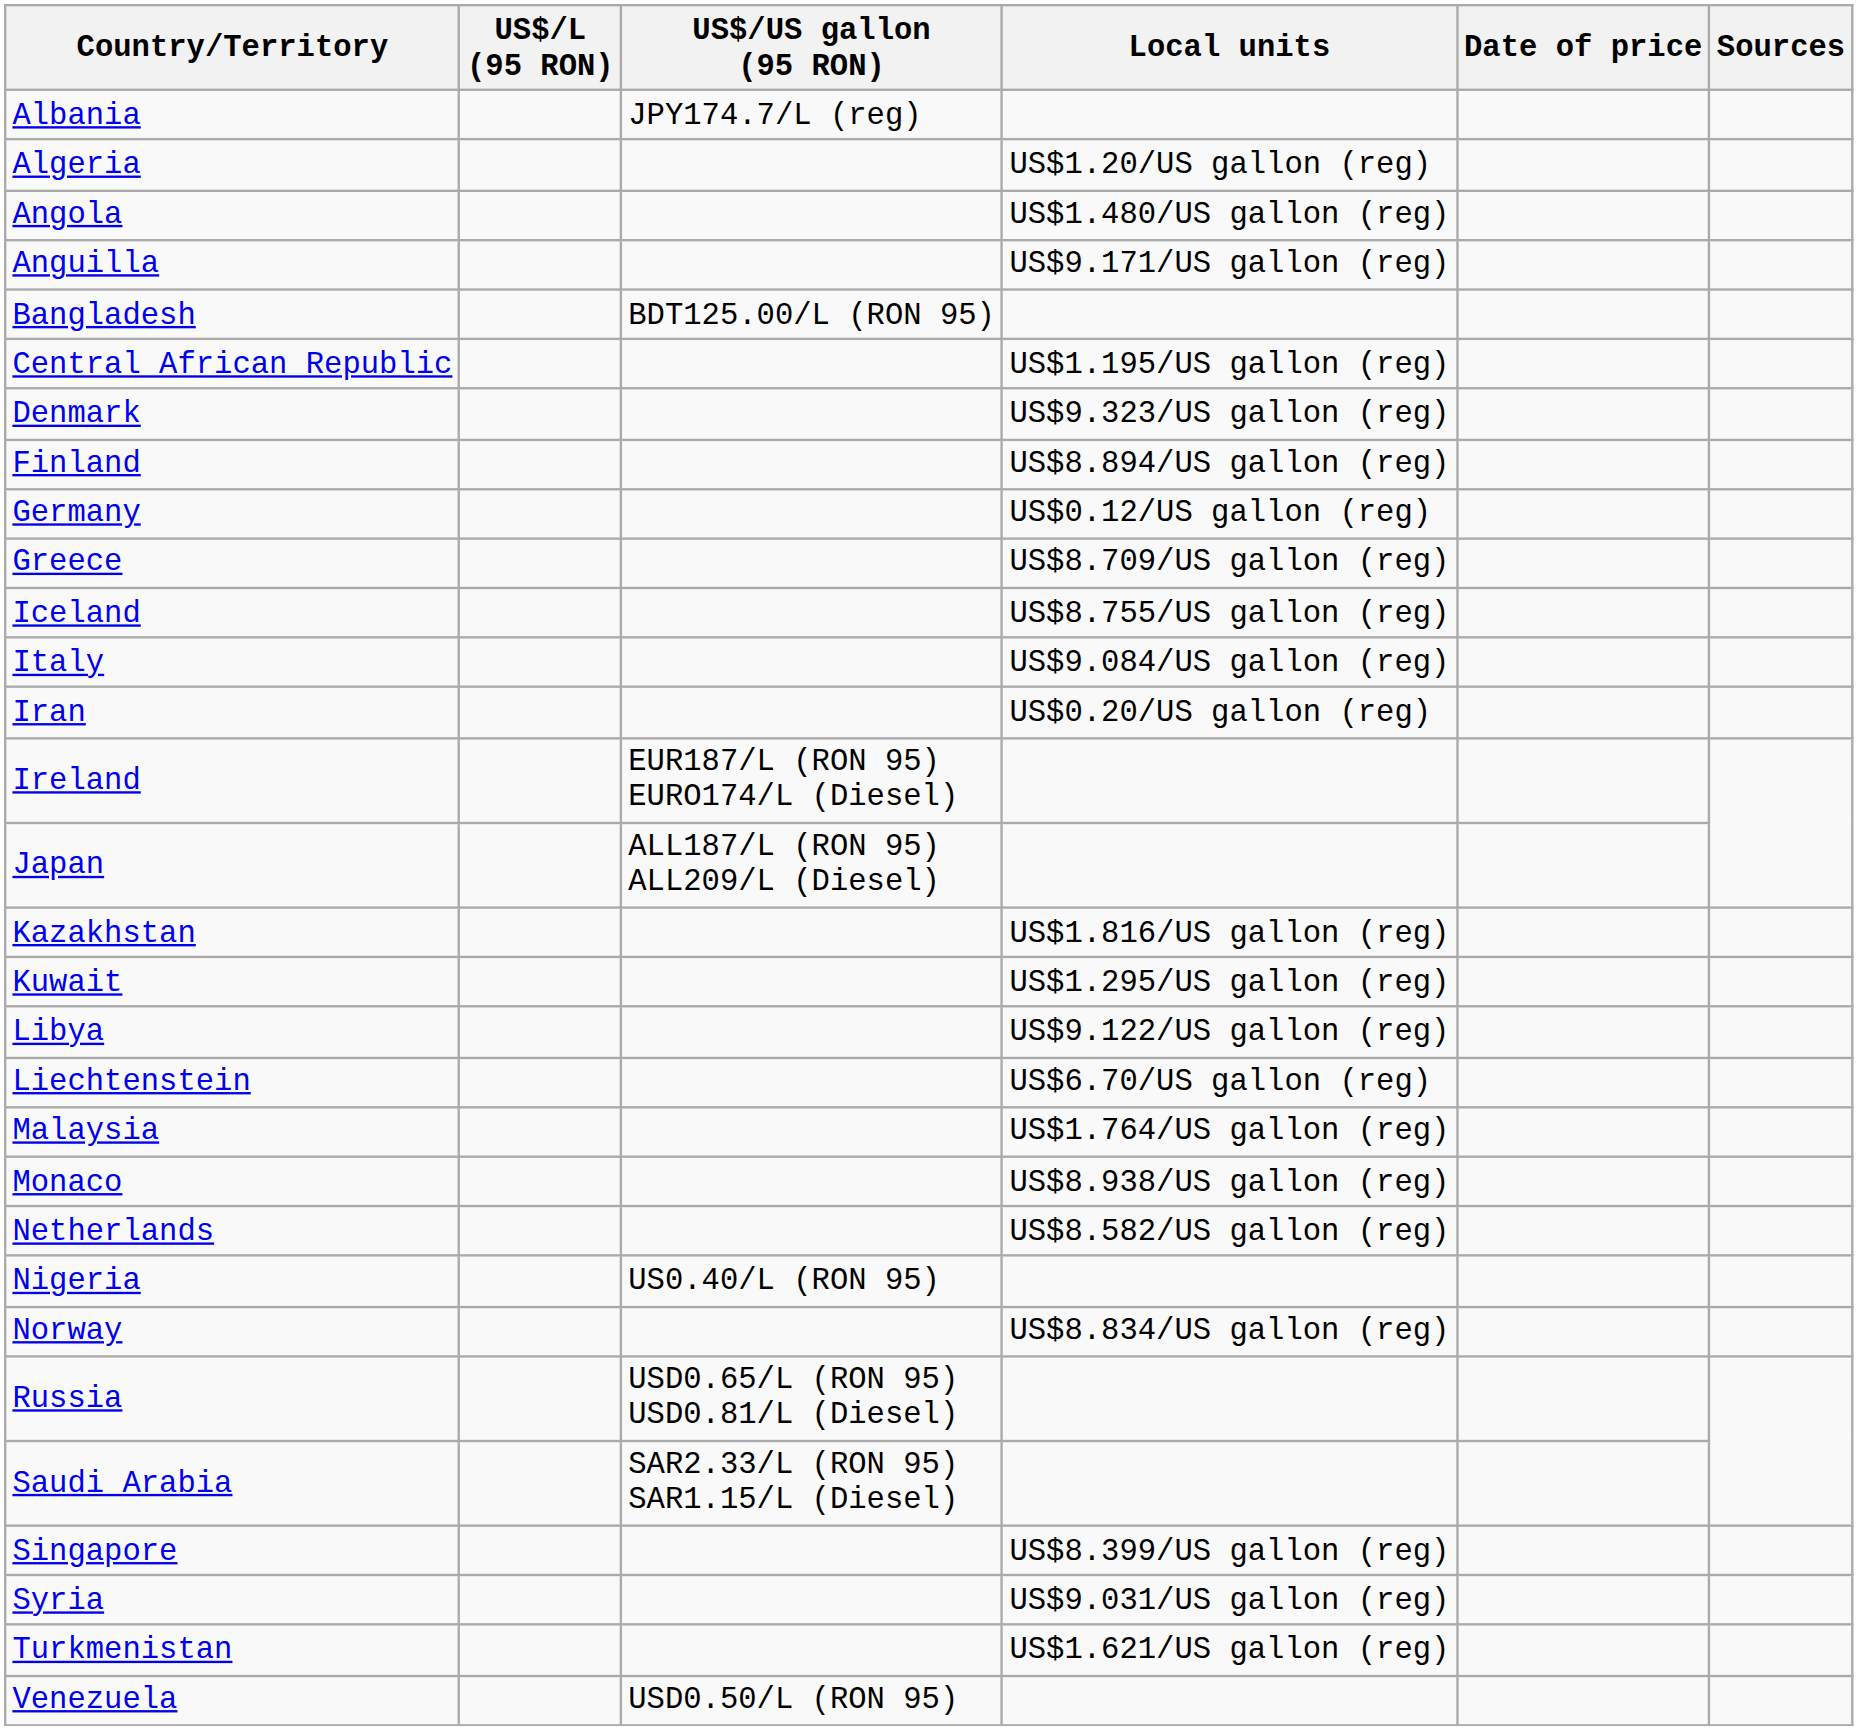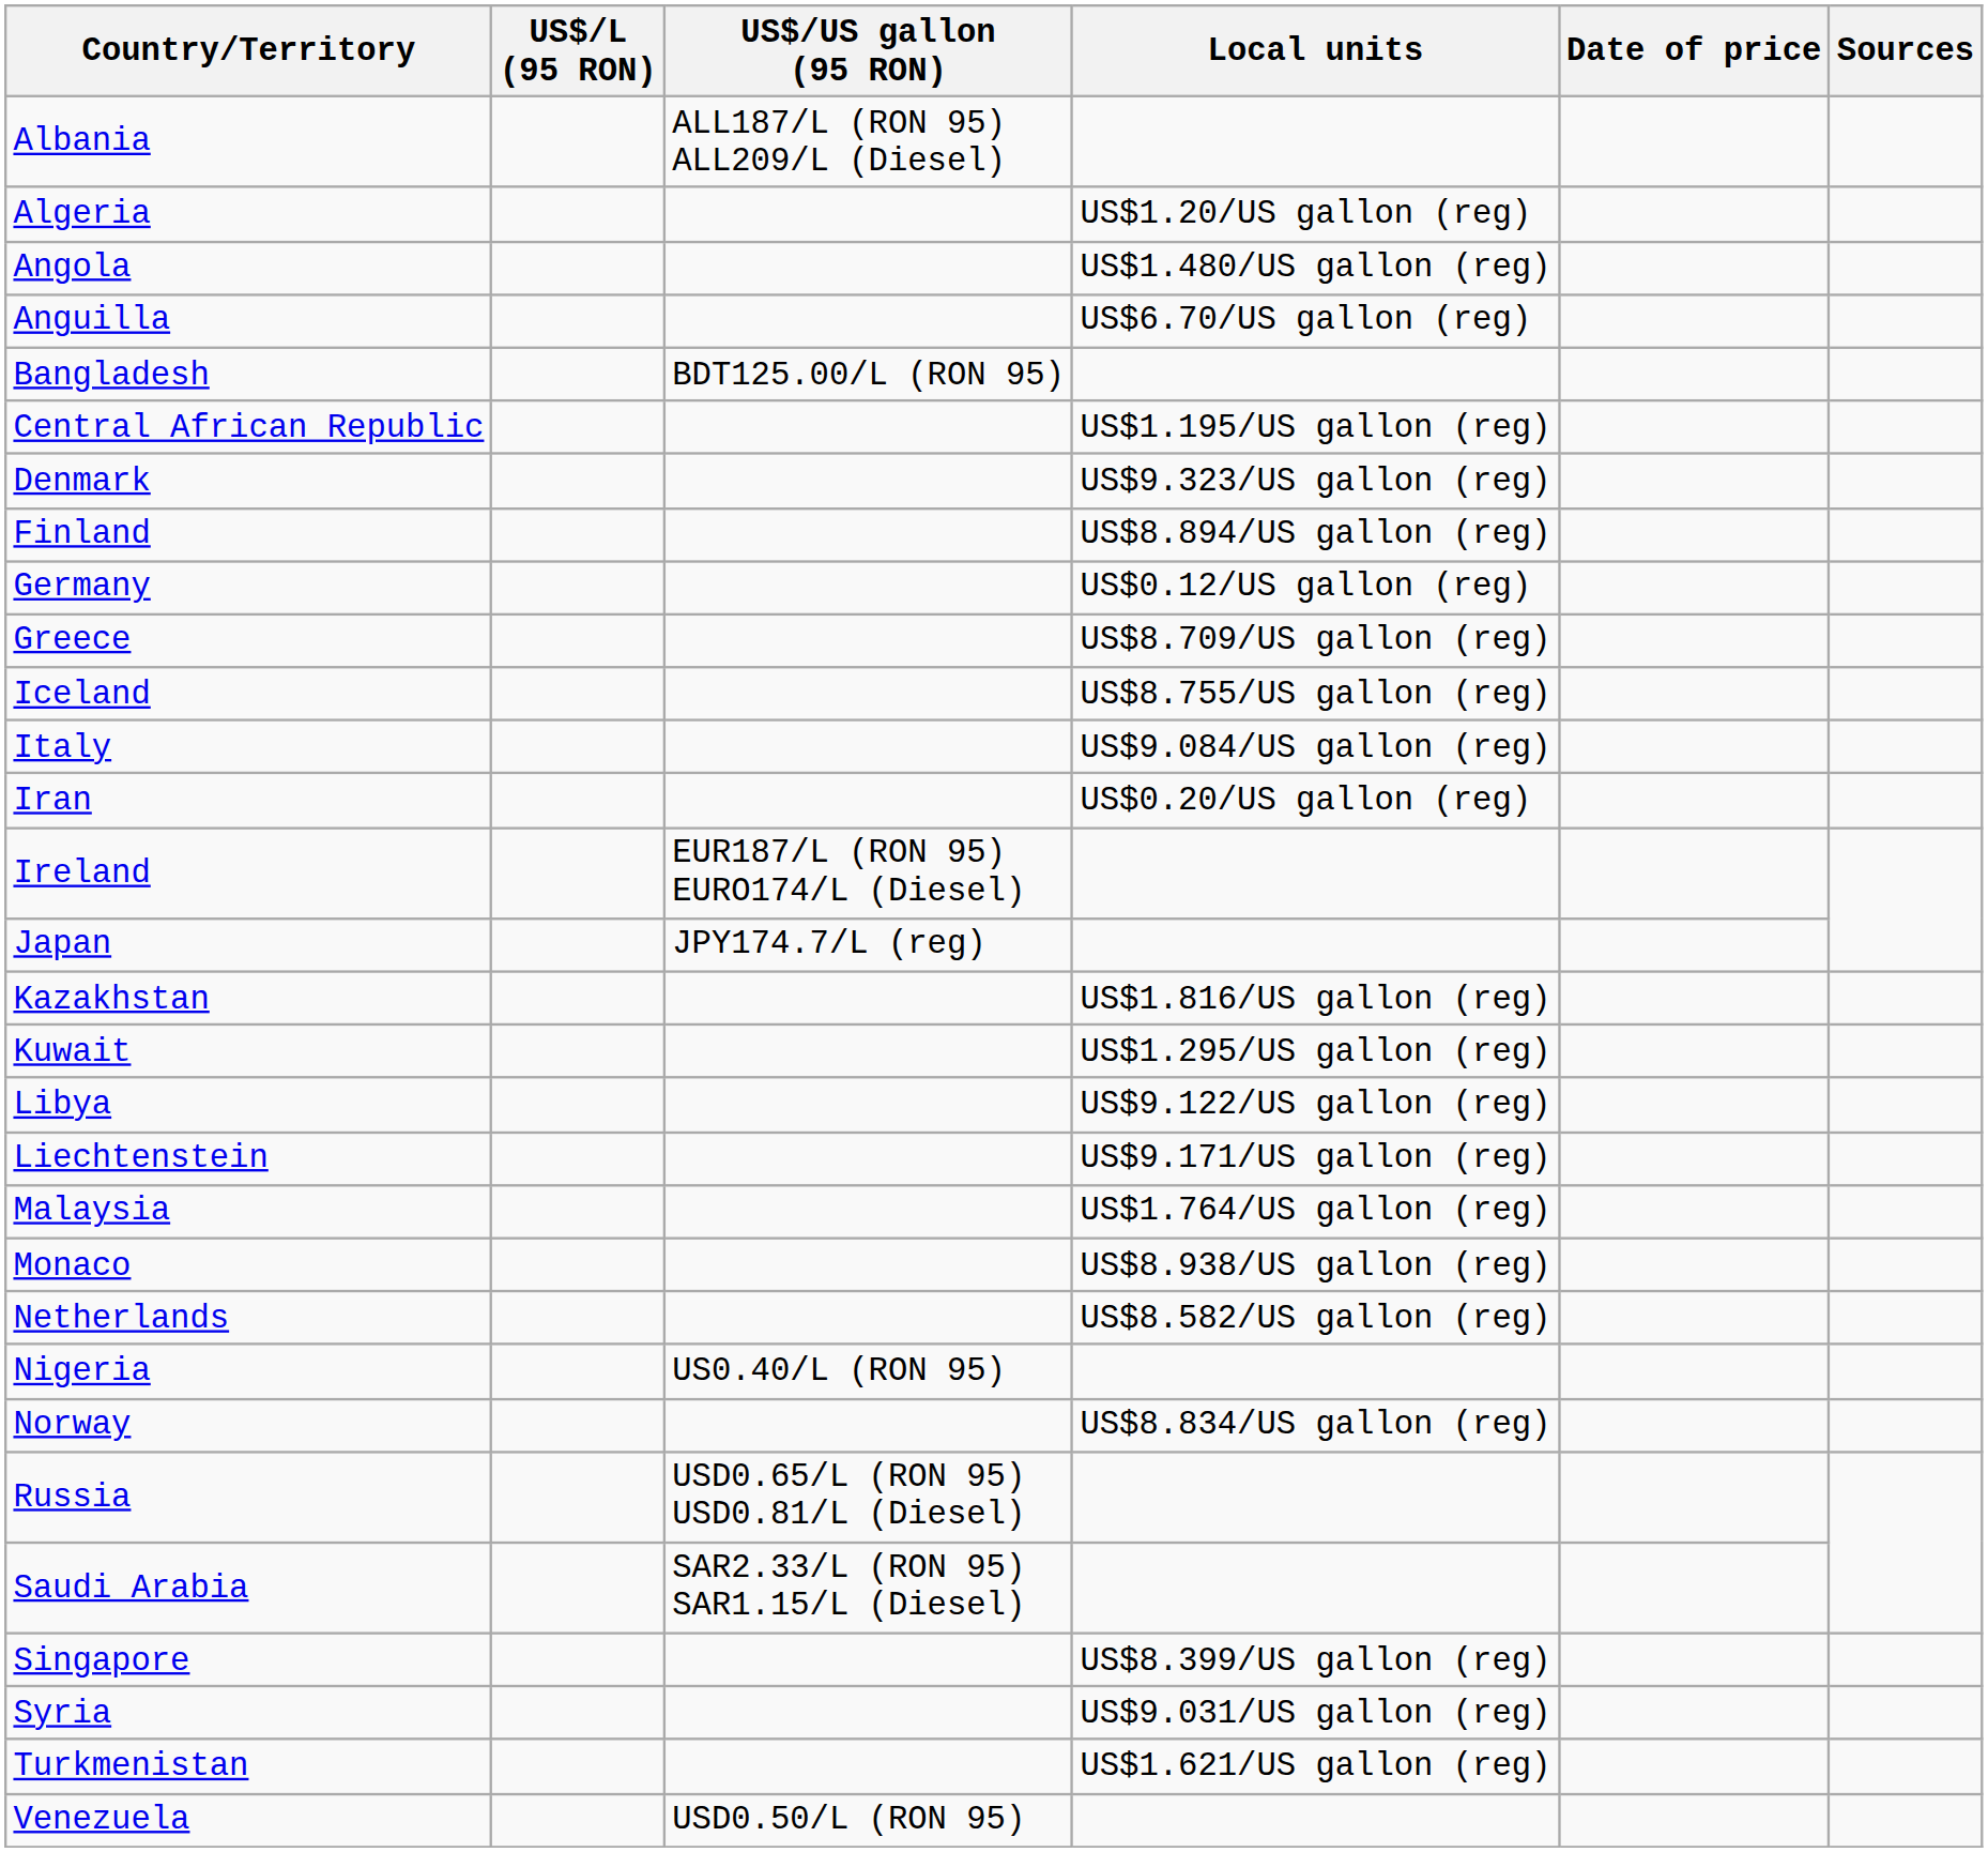Albania | US$/US gallon (95 RON): JPY174.7/L (reg) -> ALL187/L (RON 95) ALL209/L (Diesel)
Anguilla | Local units: US$9.171/US gallon (reg) -> US$6.70/US gallon (reg)
Japan | US$/US gallon (95 RON): ALL187/L (RON 95) ALL209/L (Diesel) -> JPY174.7/L (reg)
Liechtenstein | Local units: US$6.70/US gallon (reg) -> US$9.171/US gallon (reg)
